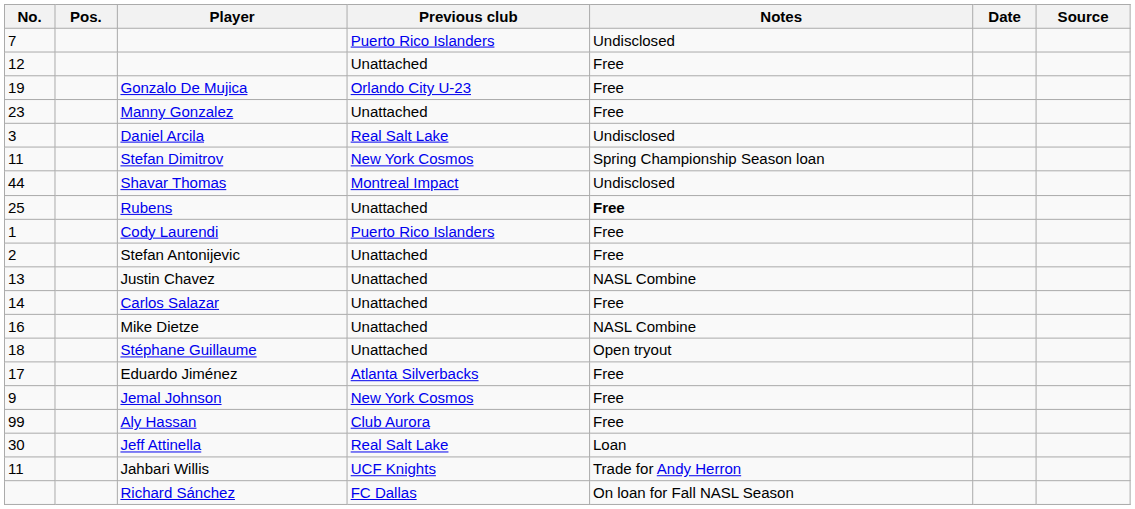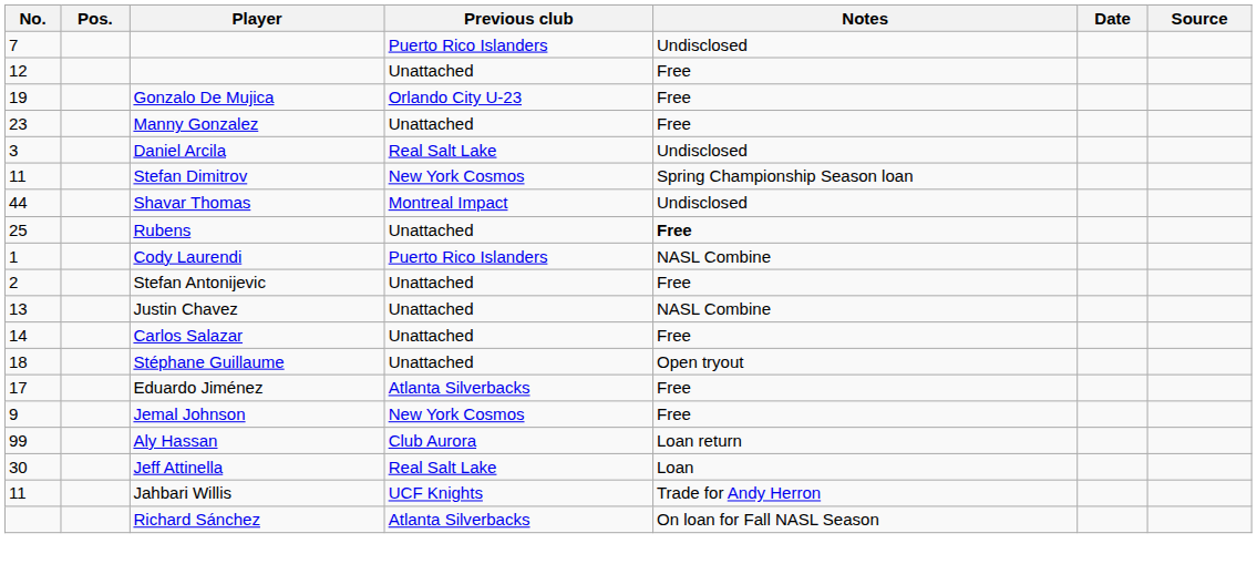Cody Laurendi | Notes: Free -> NASL Combine
- row: 16 | Mike Dietze | Unattached | NASL Combine
Aly Hassan | Notes: Free -> Loan return
Richard Sánchez | Previous club: FC Dallas -> Atlanta Silverbacks
